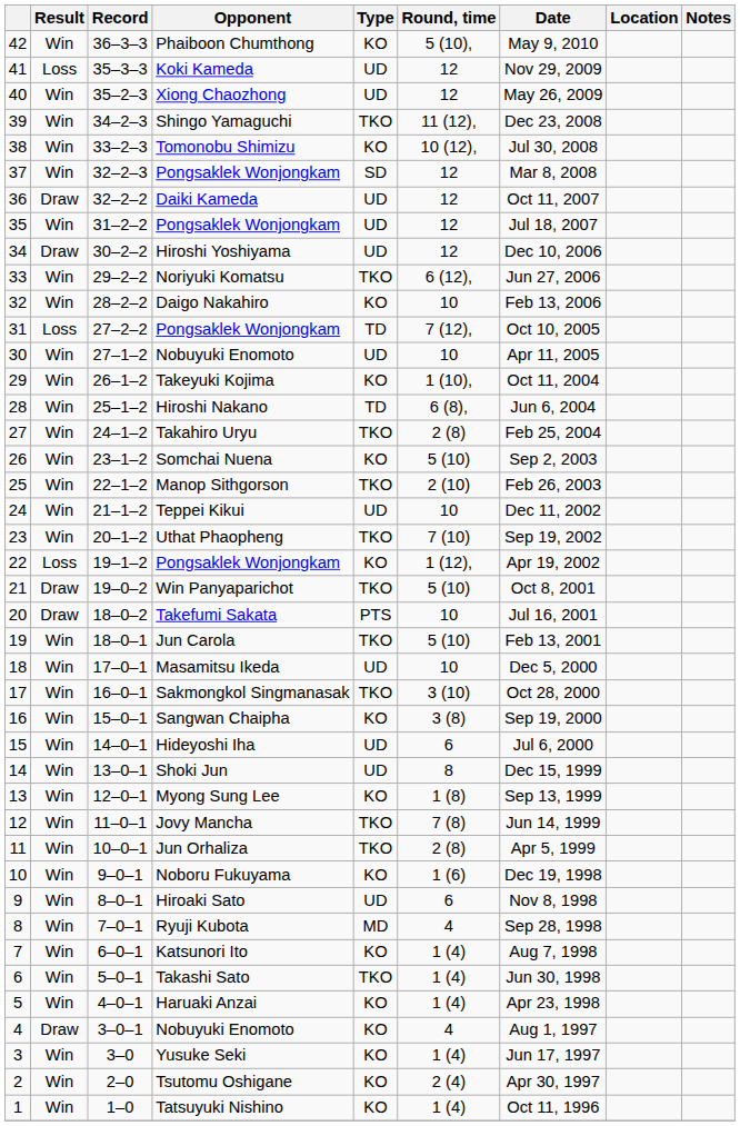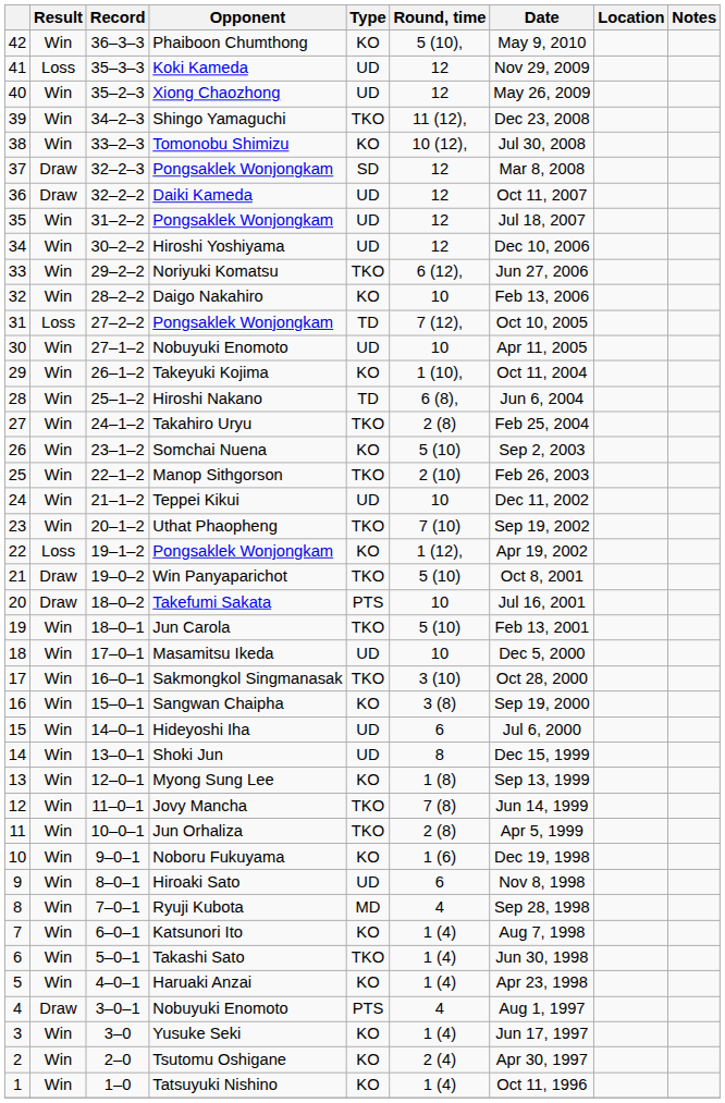37 / Pongsaklek Wonjongkam | Result: Win -> Draw
Hiroshi Yoshiyama | Result: Draw -> Win
4 / Nobuyuki Enomoto | Type: KO -> PTS
